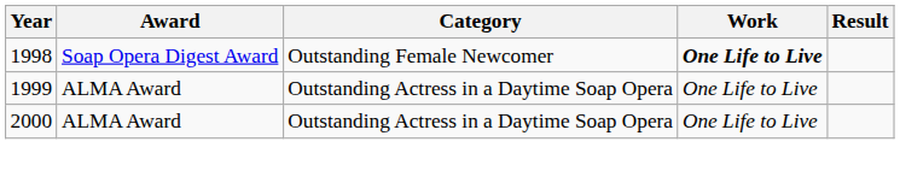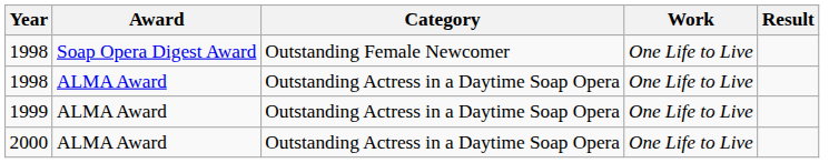1998 / Soap Opera Digest Award | Work: bold -> normal
+ row: 1998 | ALMA Award | Outstanding Actress in a Daytime Soap Opera | One Life to Live
